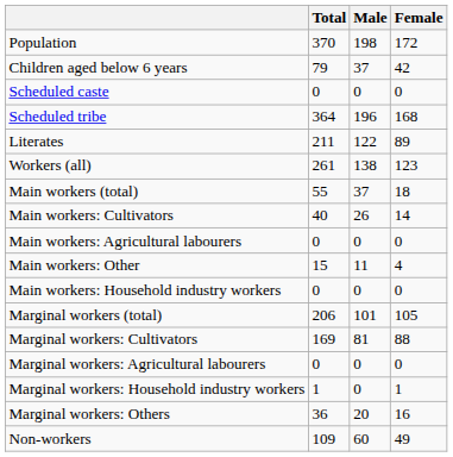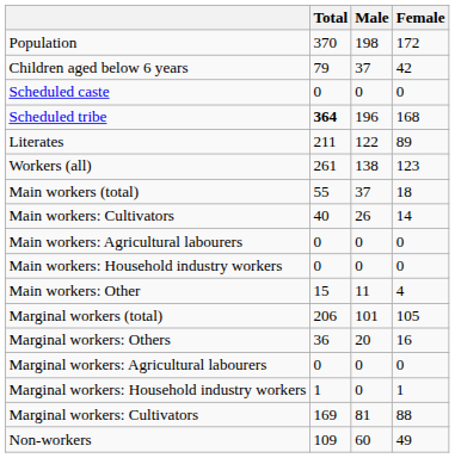Scheduled tribe | Total: normal -> bold
rows swapped: Main workers: Household industry workers <-> Main workers: Other
rows swapped: Marginal workers: Cultivators <-> Marginal workers: Others
